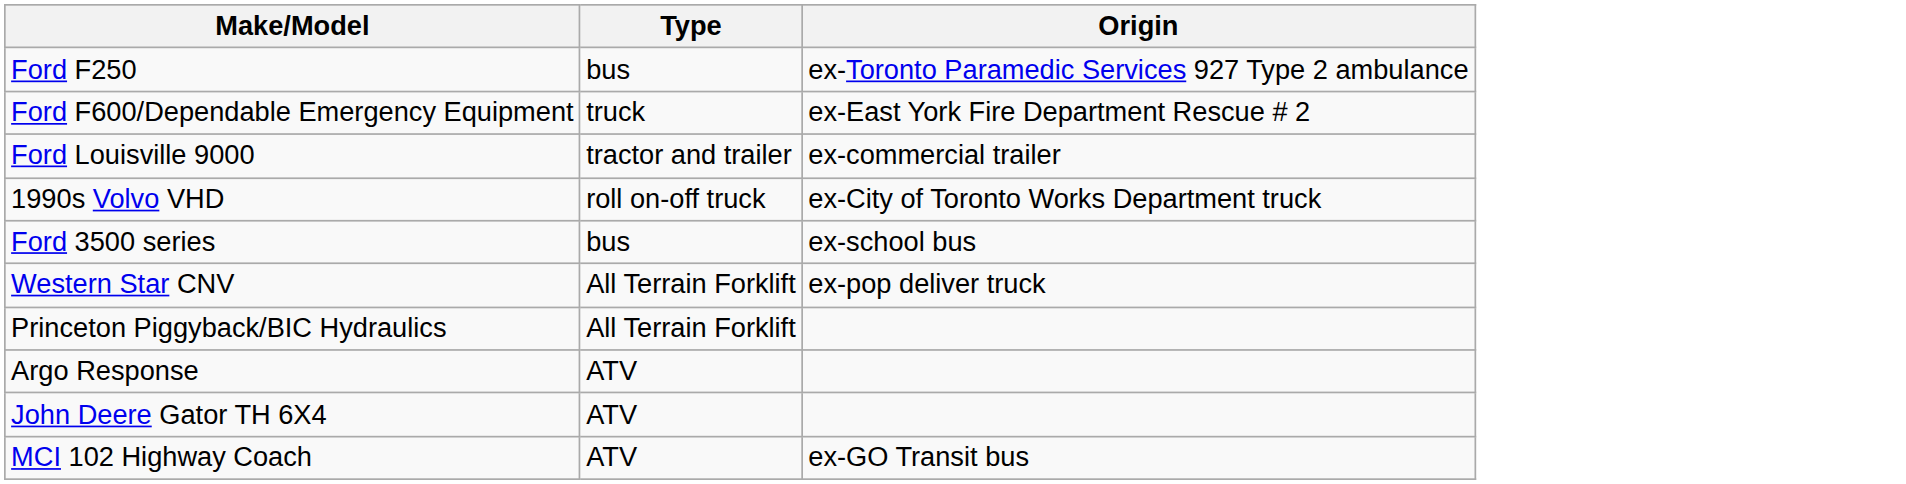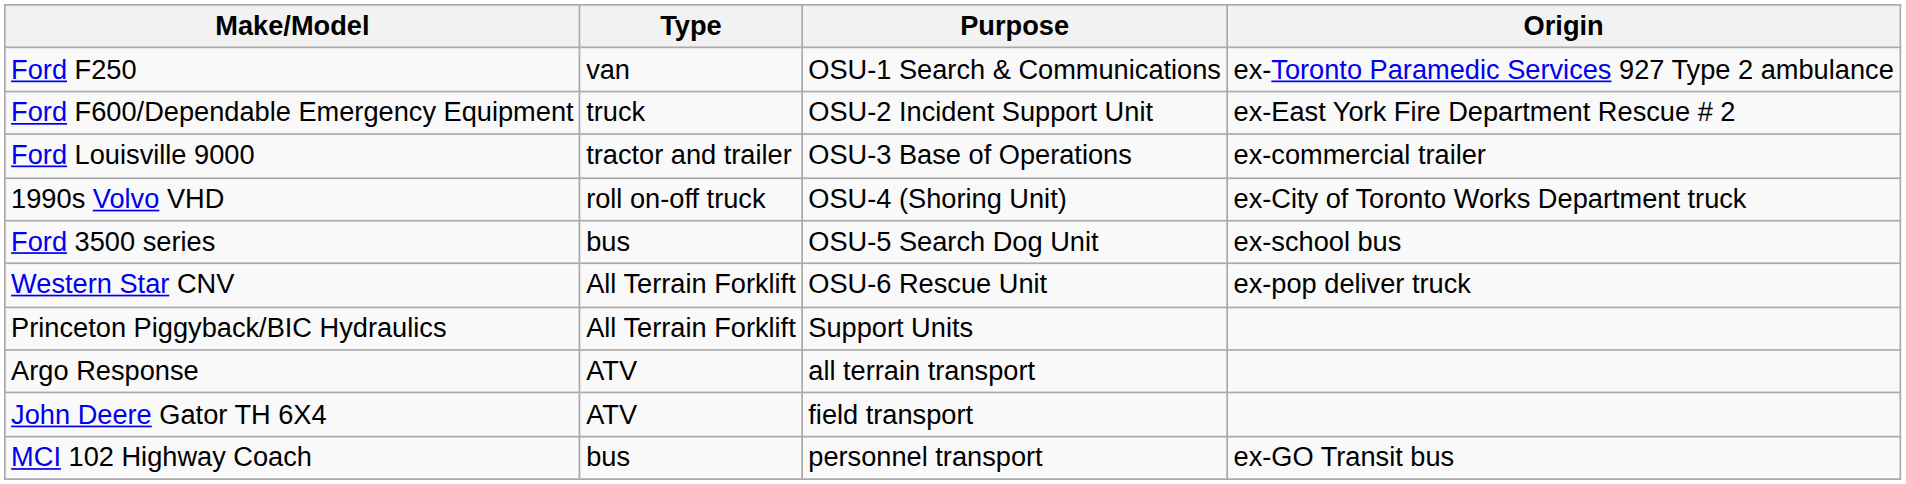+ column: Purpose | OSU-1 Search & Communications | OSU-2 Incident Support Unit | OSU-3 Base of Operations | OSU-4 (Shoring Unit) | OSU-5 Search Dog Unit | OSU-6 Rescue Unit | Support Units | all terrain transport | field transport | personnel transport
Ford F250 | Type: bus -> van
MCI 102 Highway Coach | Type: ATV -> bus
